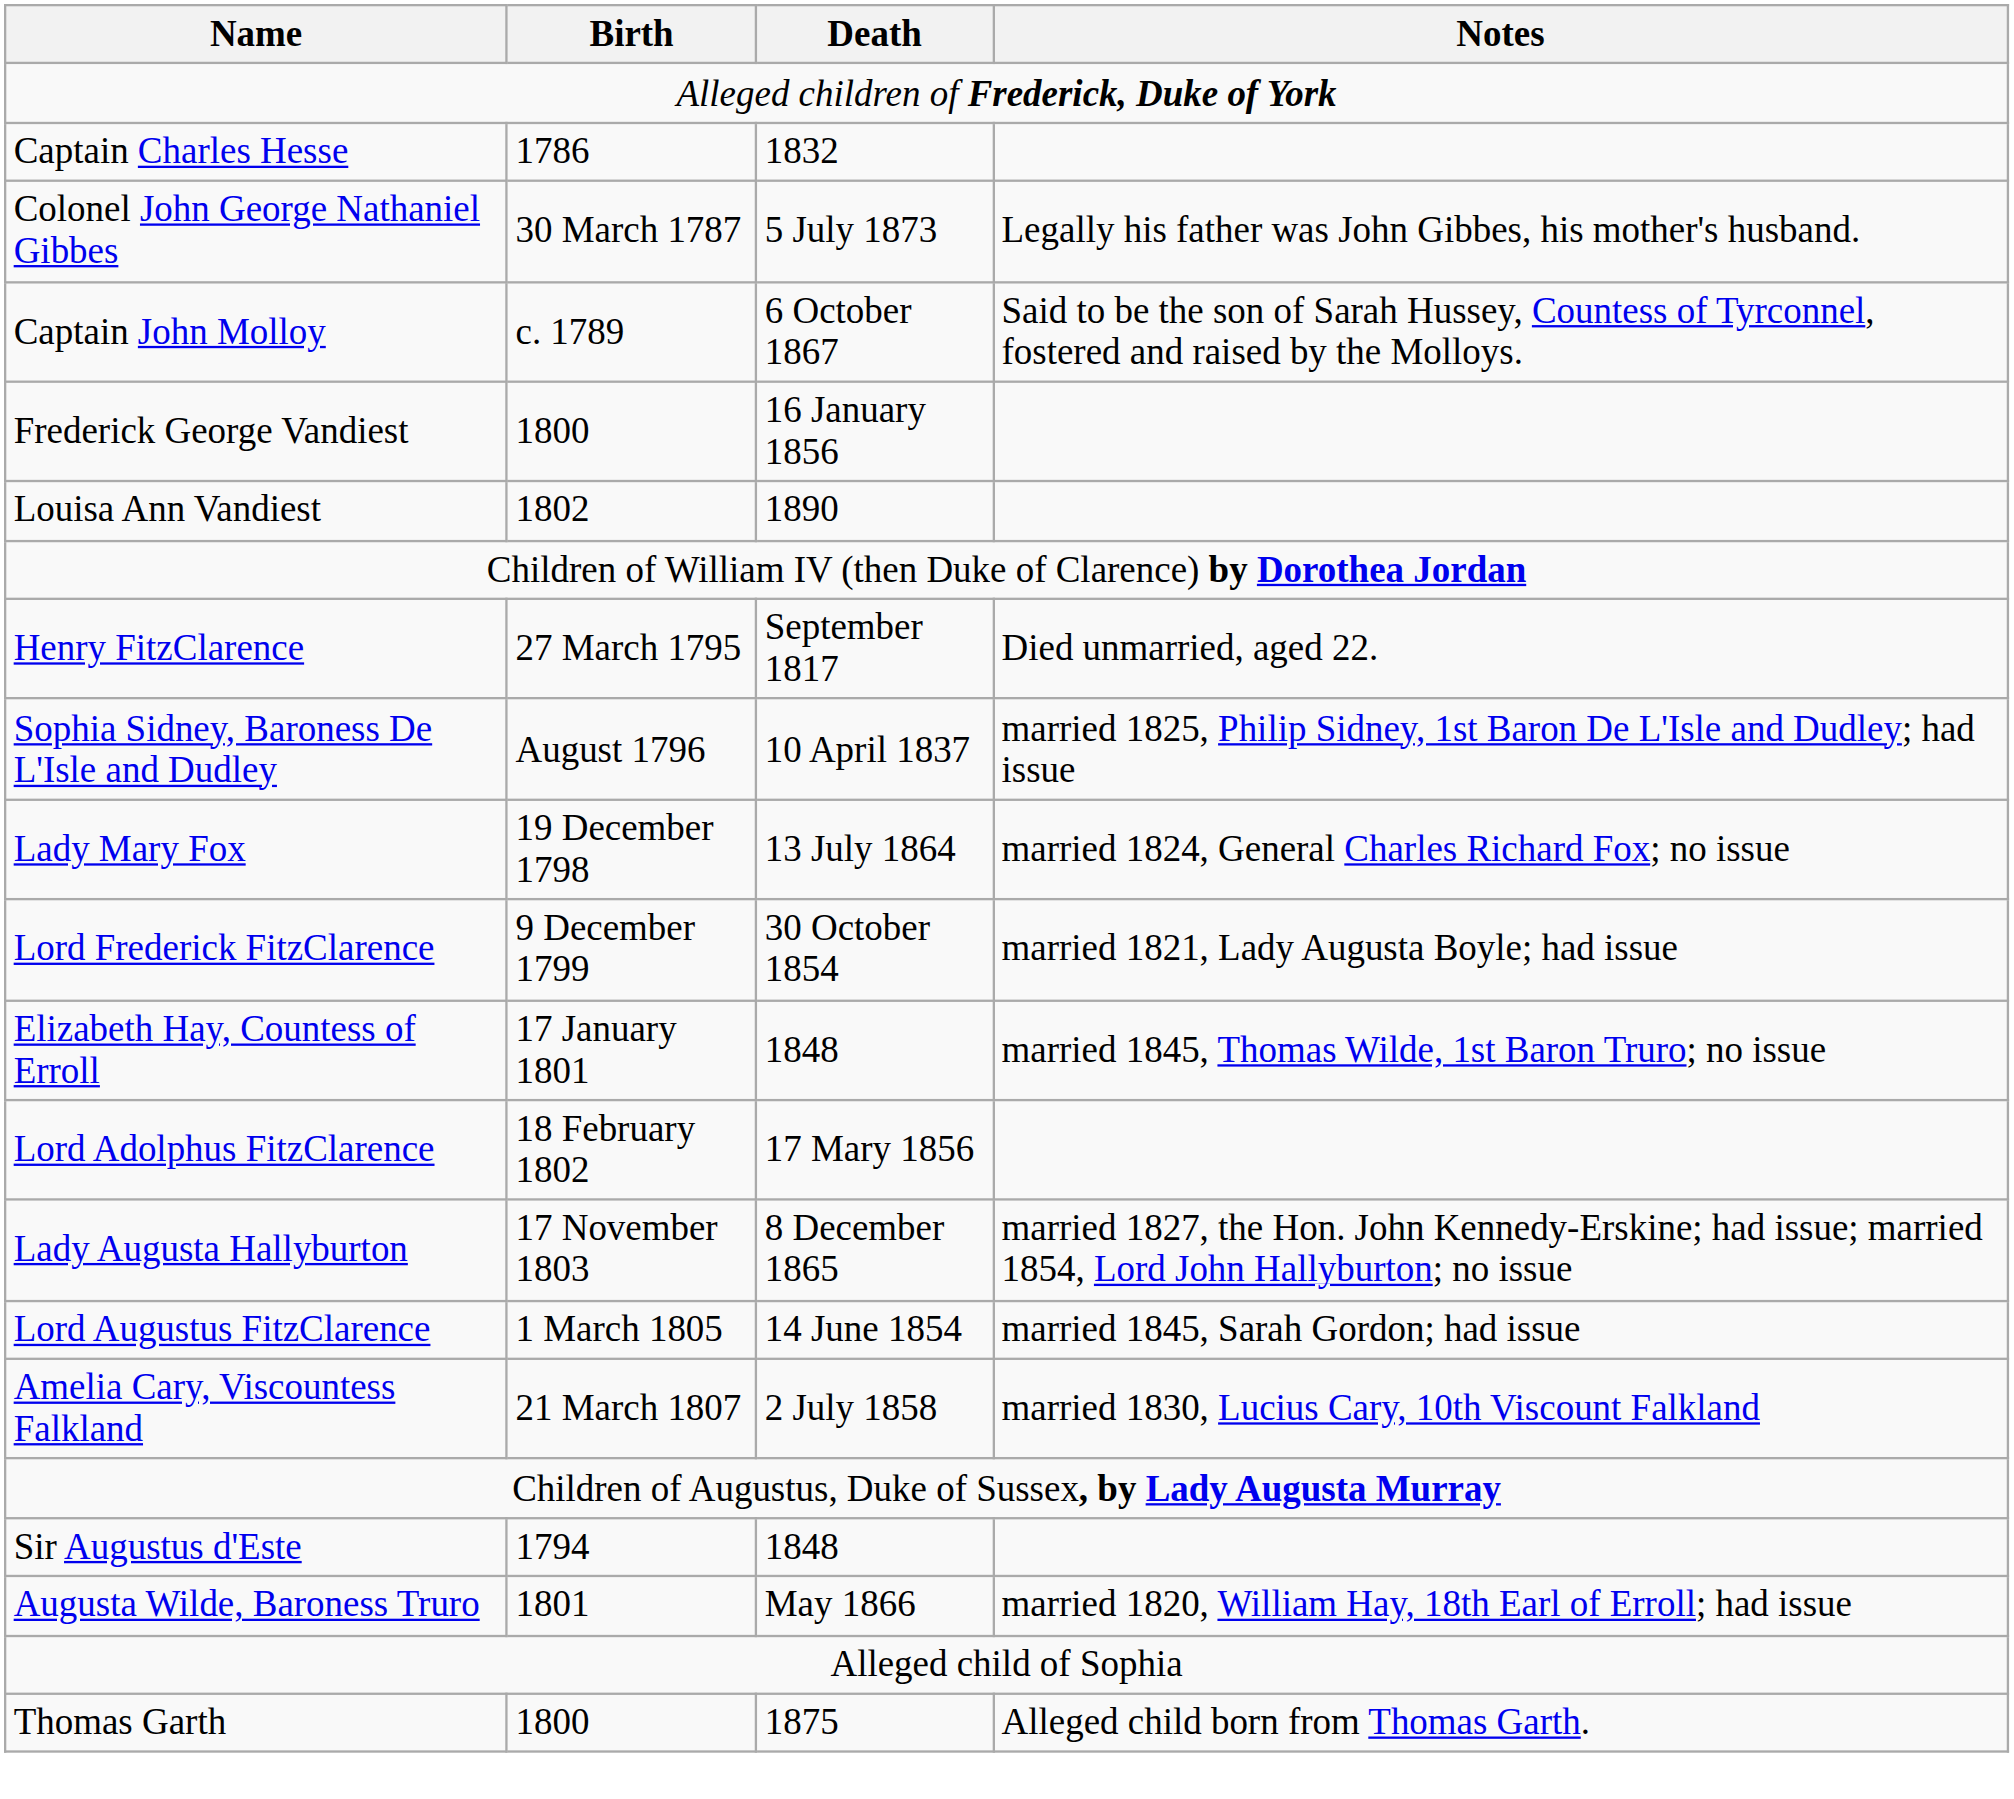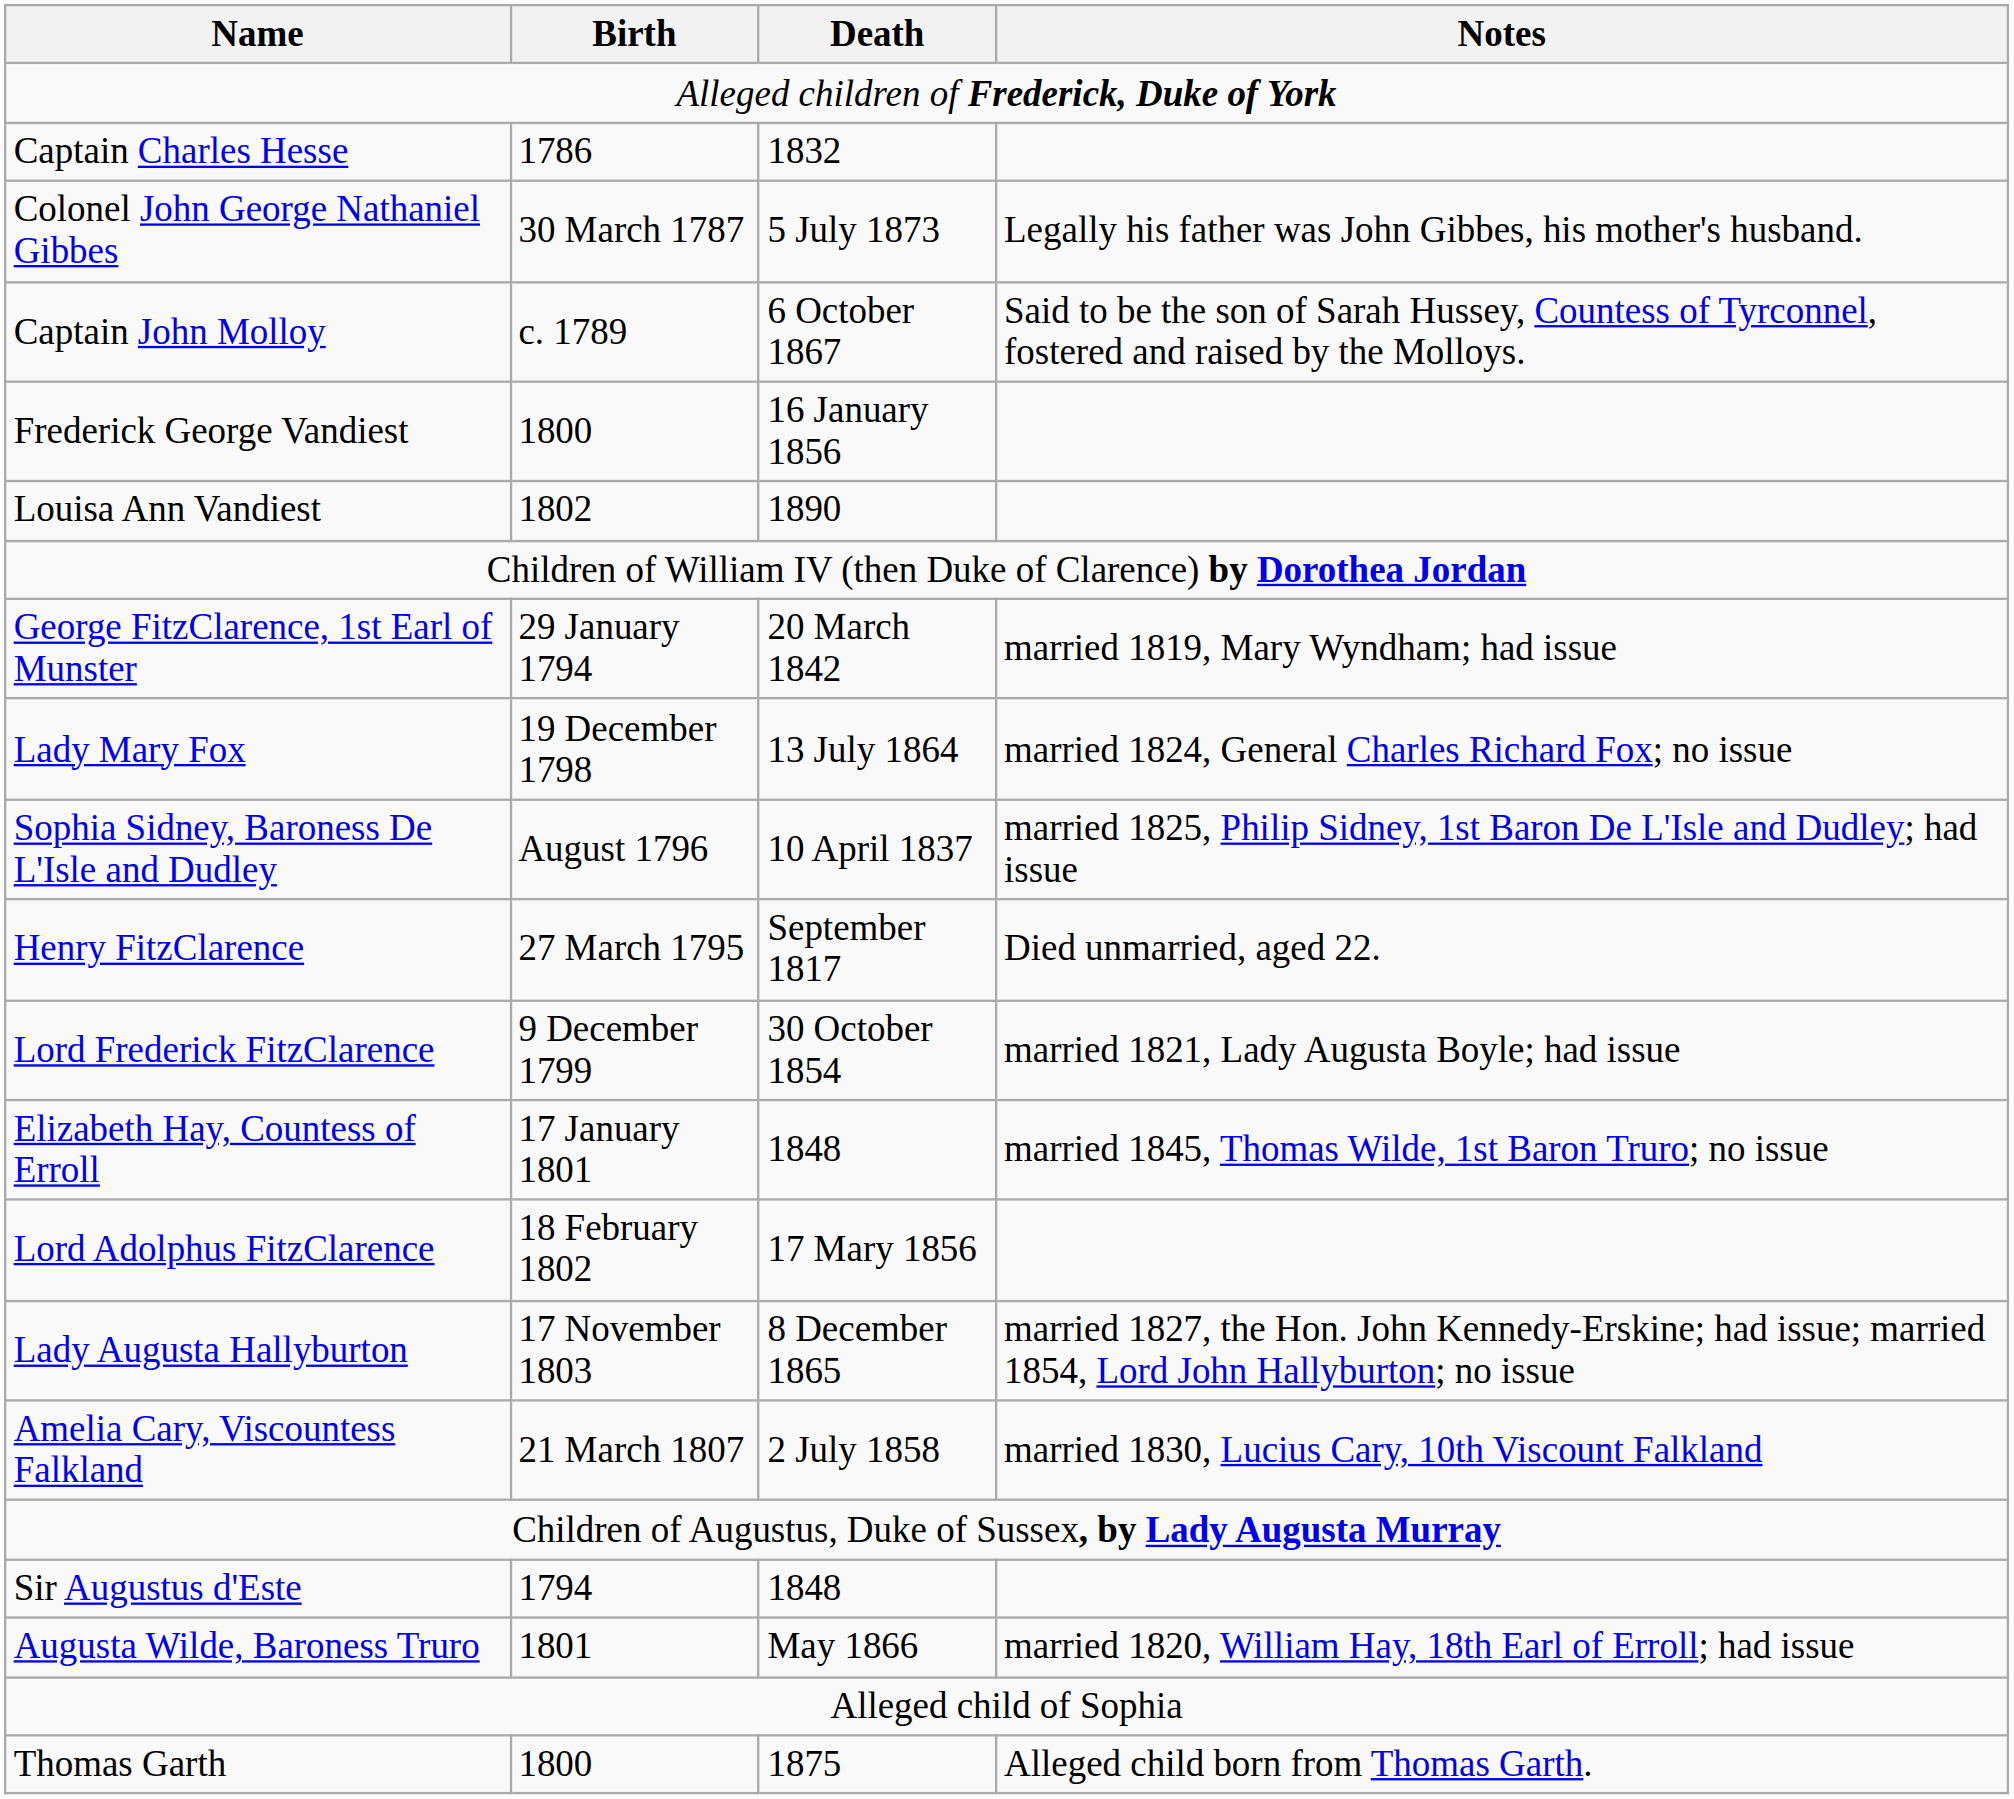+ row: George FitzClarence, 1st Earl of Munster | 29 January 1794 | 20 March 1842 | married 1819, Mary Wyndham; had issue
rows swapped: Henry FitzClarence <-> Lady Mary Fox
- row: Lord Augustus FitzClarence | 1 March 1805 | 14 June 1854 | married 1845, Sarah Gordon; had issue
